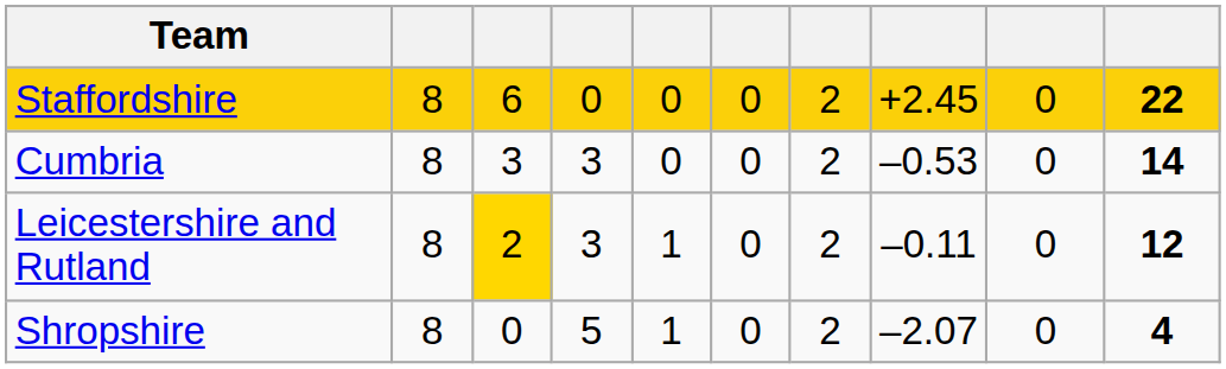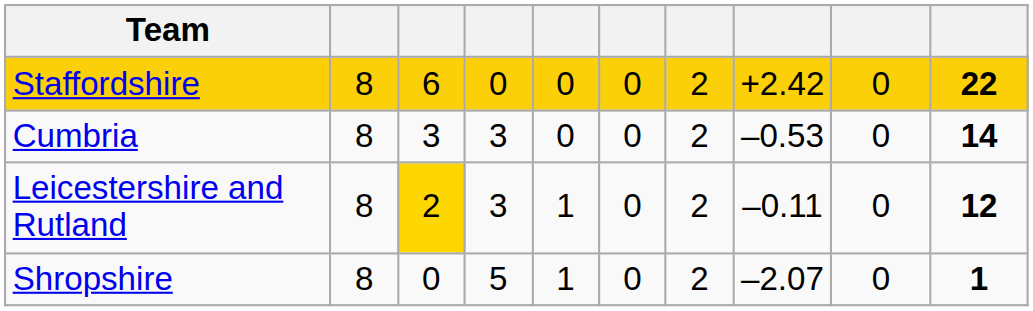Staffordshire | column 8: +2.45 -> +2.42
Shropshire | column 10: 4 -> 1
